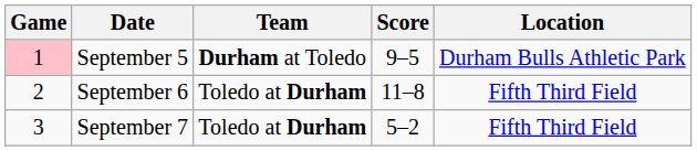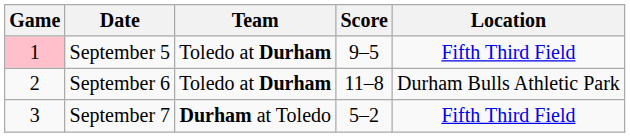September 5 | Team: Durham at Toledo -> Toledo at Durham
September 5 | Location: Durham Bulls Athletic Park -> Fifth Third Field
September 6 | Location: Fifth Third Field -> Durham Bulls Athletic Park
September 7 | Team: Toledo at Durham -> Durham at Toledo
